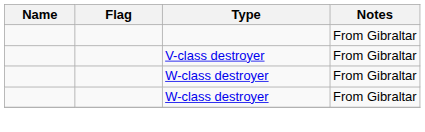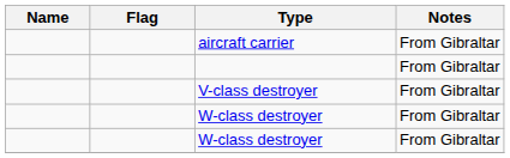+ row: aircraft carrier | From Gibraltar
